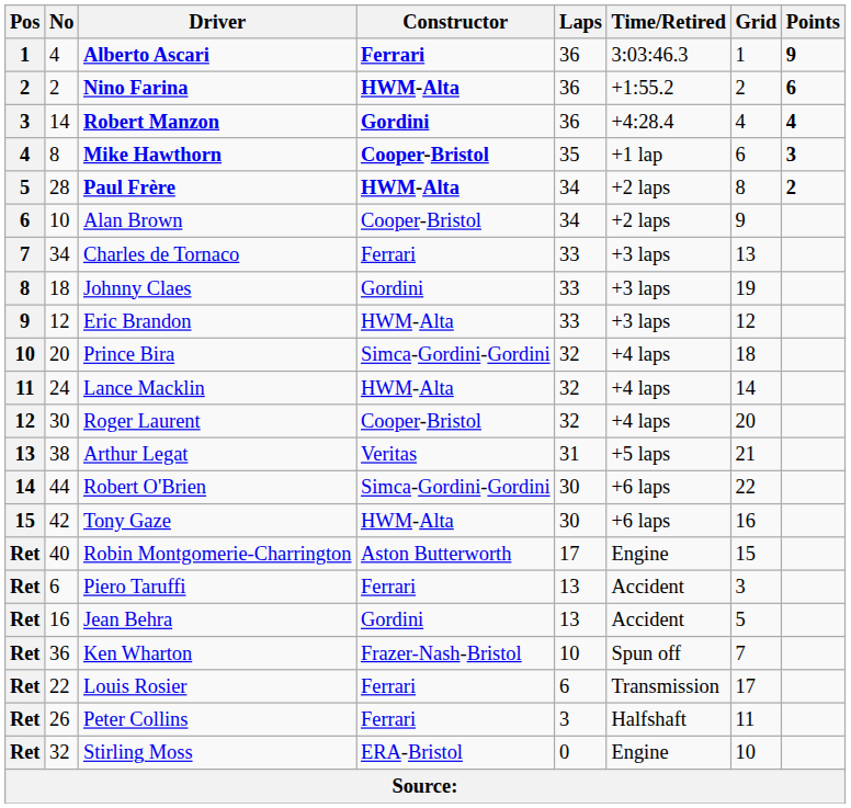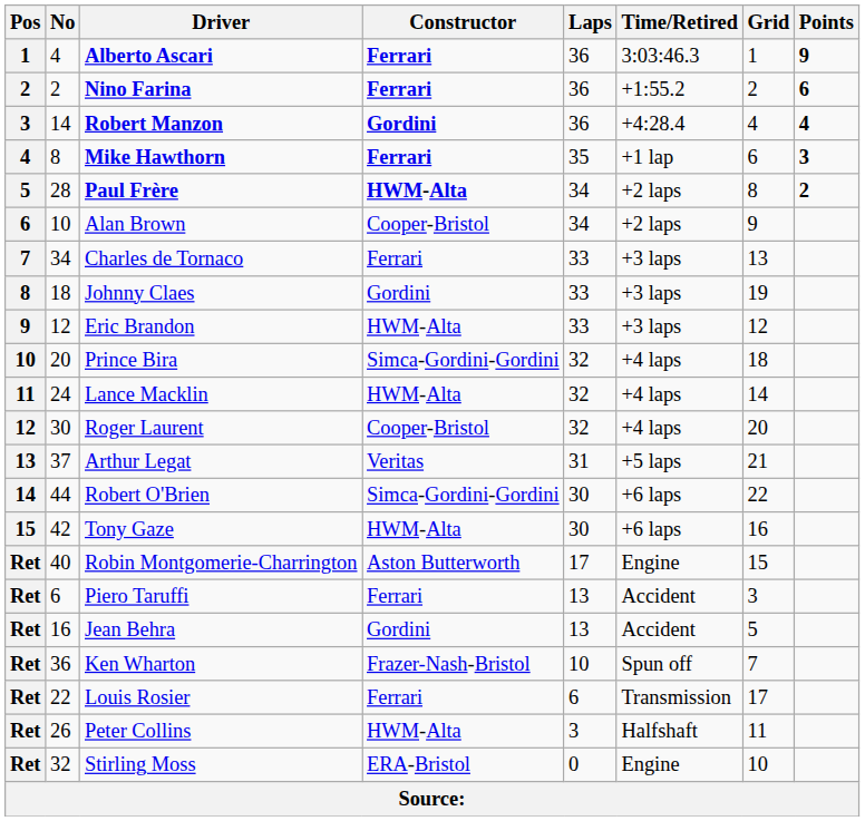Nino Farina | Constructor: HWM-Alta -> Ferrari
Mike Hawthorn | Constructor: Cooper-Bristol -> Ferrari
Arthur Legat | No: 38 -> 37
Peter Collins | Constructor: Ferrari -> HWM-Alta
